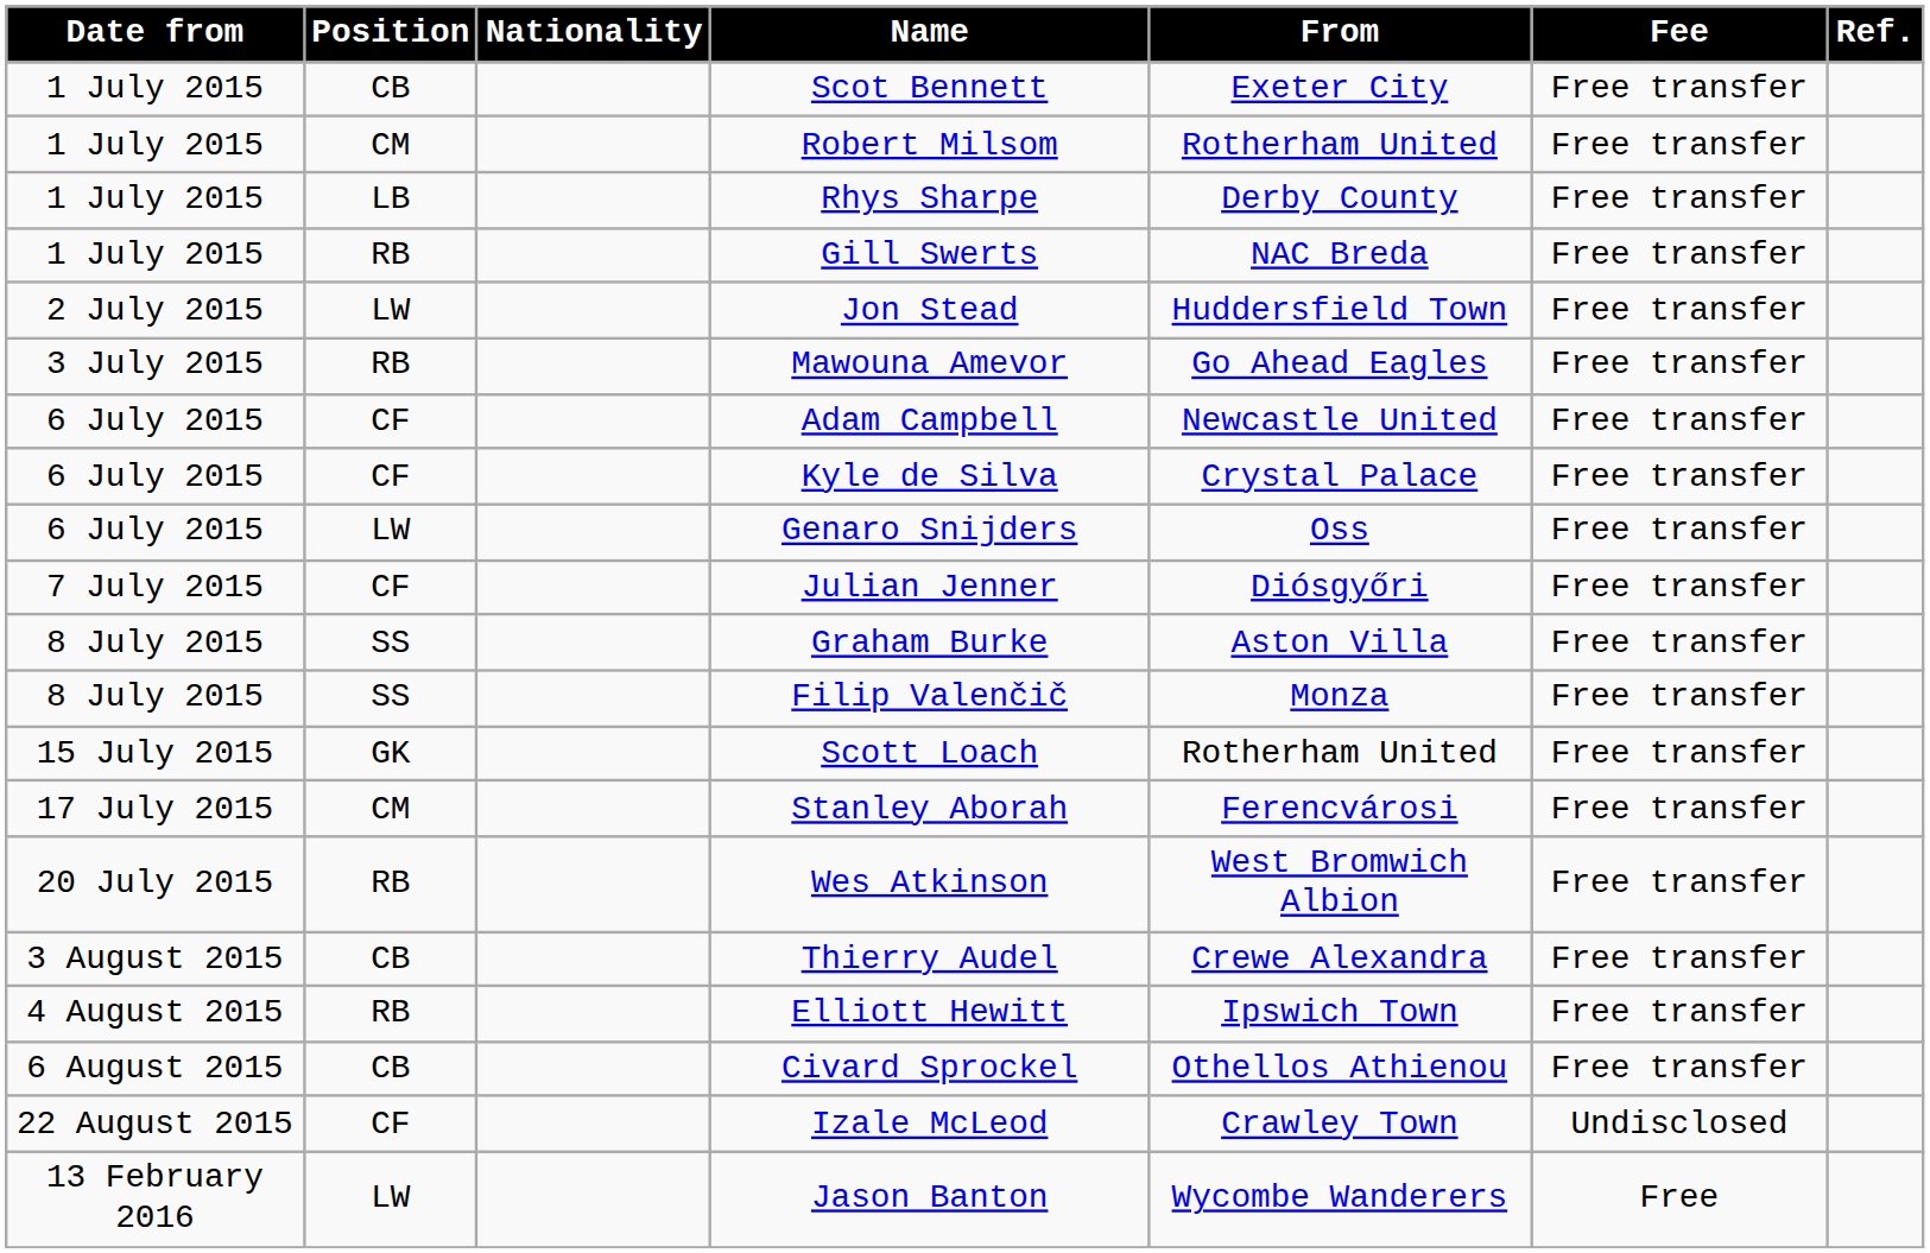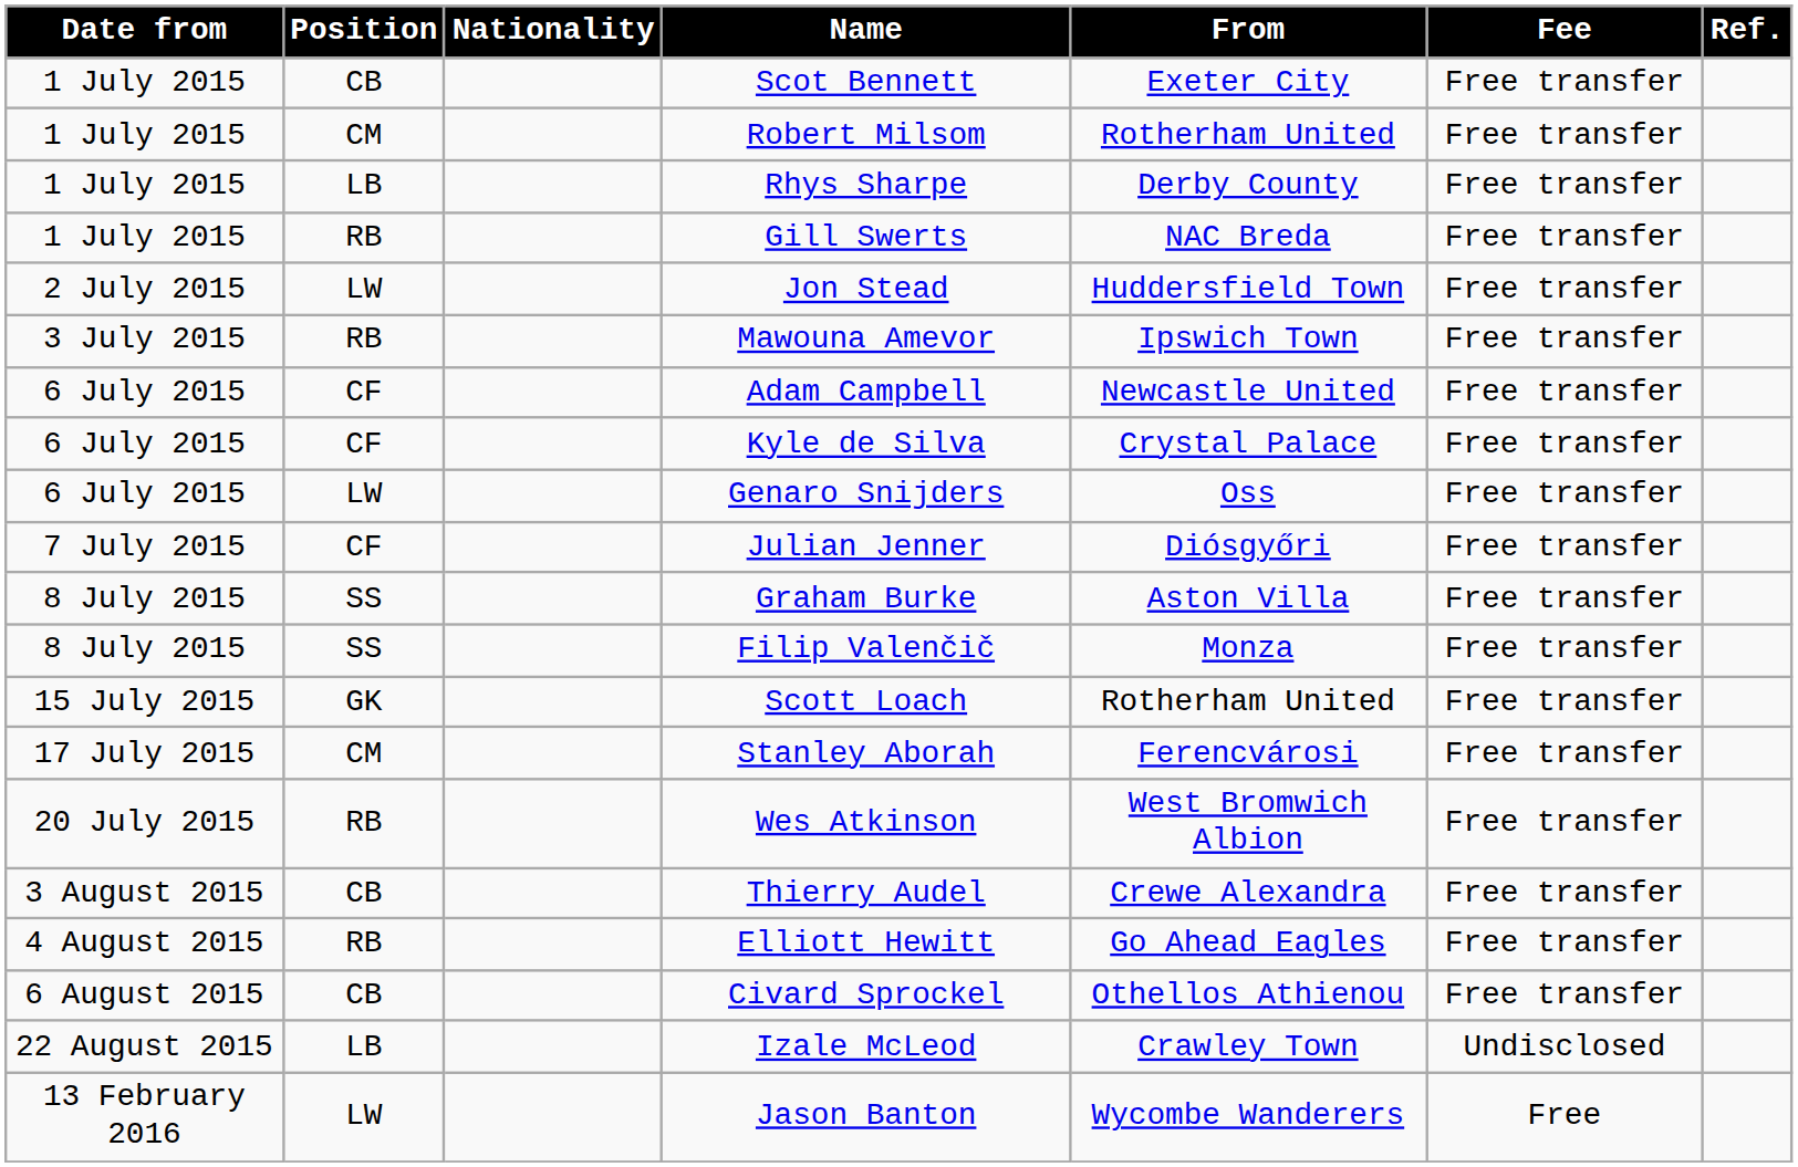Mawouna Amevor | From: Go Ahead Eagles -> Ipswich Town
Elliott Hewitt | From: Ipswich Town -> Go Ahead Eagles
Izale McLeod | Position: CF -> LB
